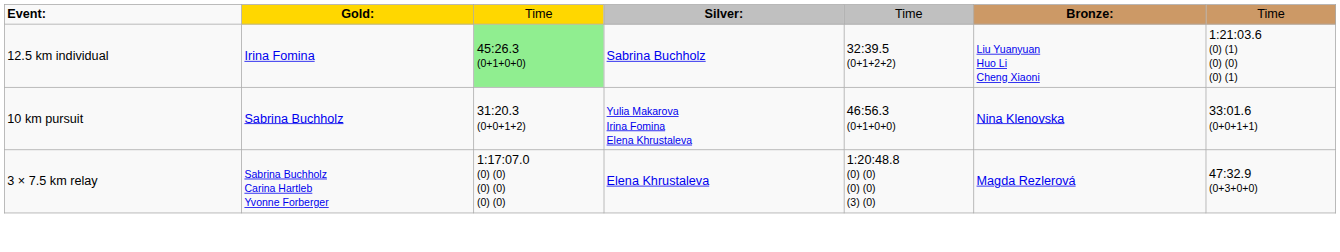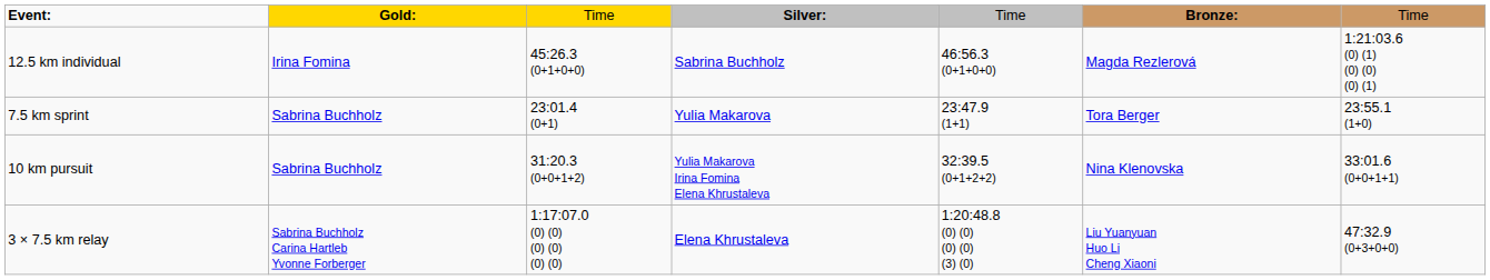12.5 km individual | column 3: lightgreen background -> no background
12.5 km individual | column 5: 32:39.5 (0+1+2+2) -> 46:56.3 (0+1+0+0)
12.5 km individual | column 6: Liu Yuanyuan Huo Li Cheng Xiaoni -> Magda Rezlerová
+ row: 7.5 km sprint | Sabrina Buchholz | 23:01.4 (0+1) | Yulia Makarova | 23:47.9 (1+1) | Tora Berger | 23:55.1 (1+0)
10 km pursuit | column 5: 46:56.3 (0+1+0+0) -> 32:39.5 (0+1+2+2)
3 × 7.5 km relay | column 6: Magda Rezlerová -> Liu Yuanyuan Huo Li Cheng Xiaoni
